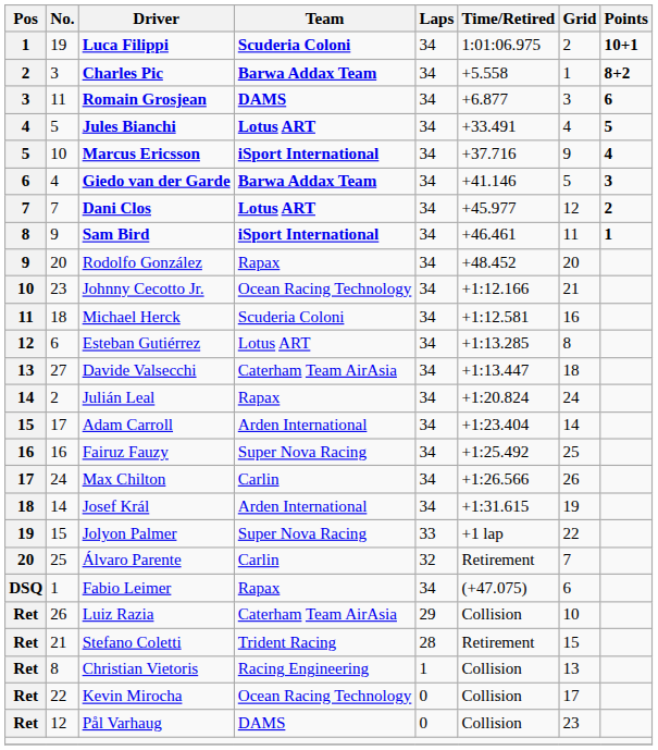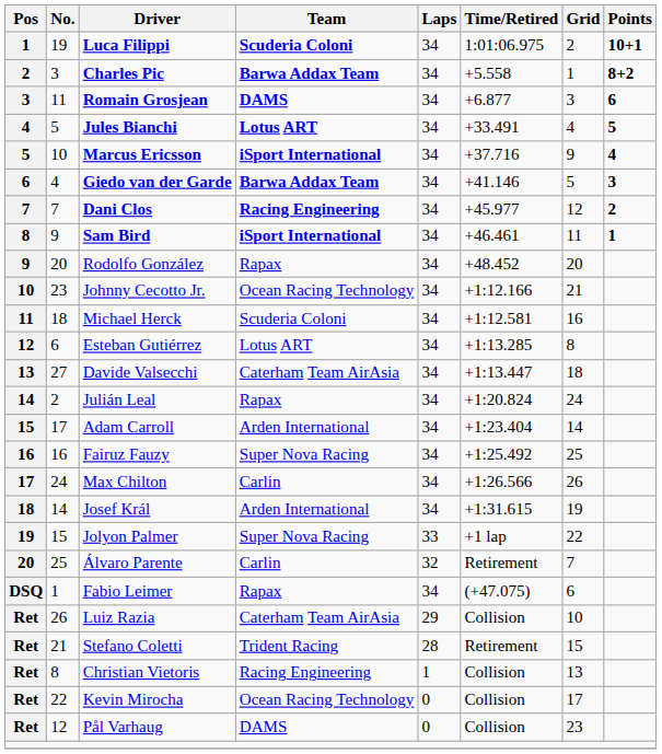Dani Clos | Team: Lotus ART -> Racing Engineering
